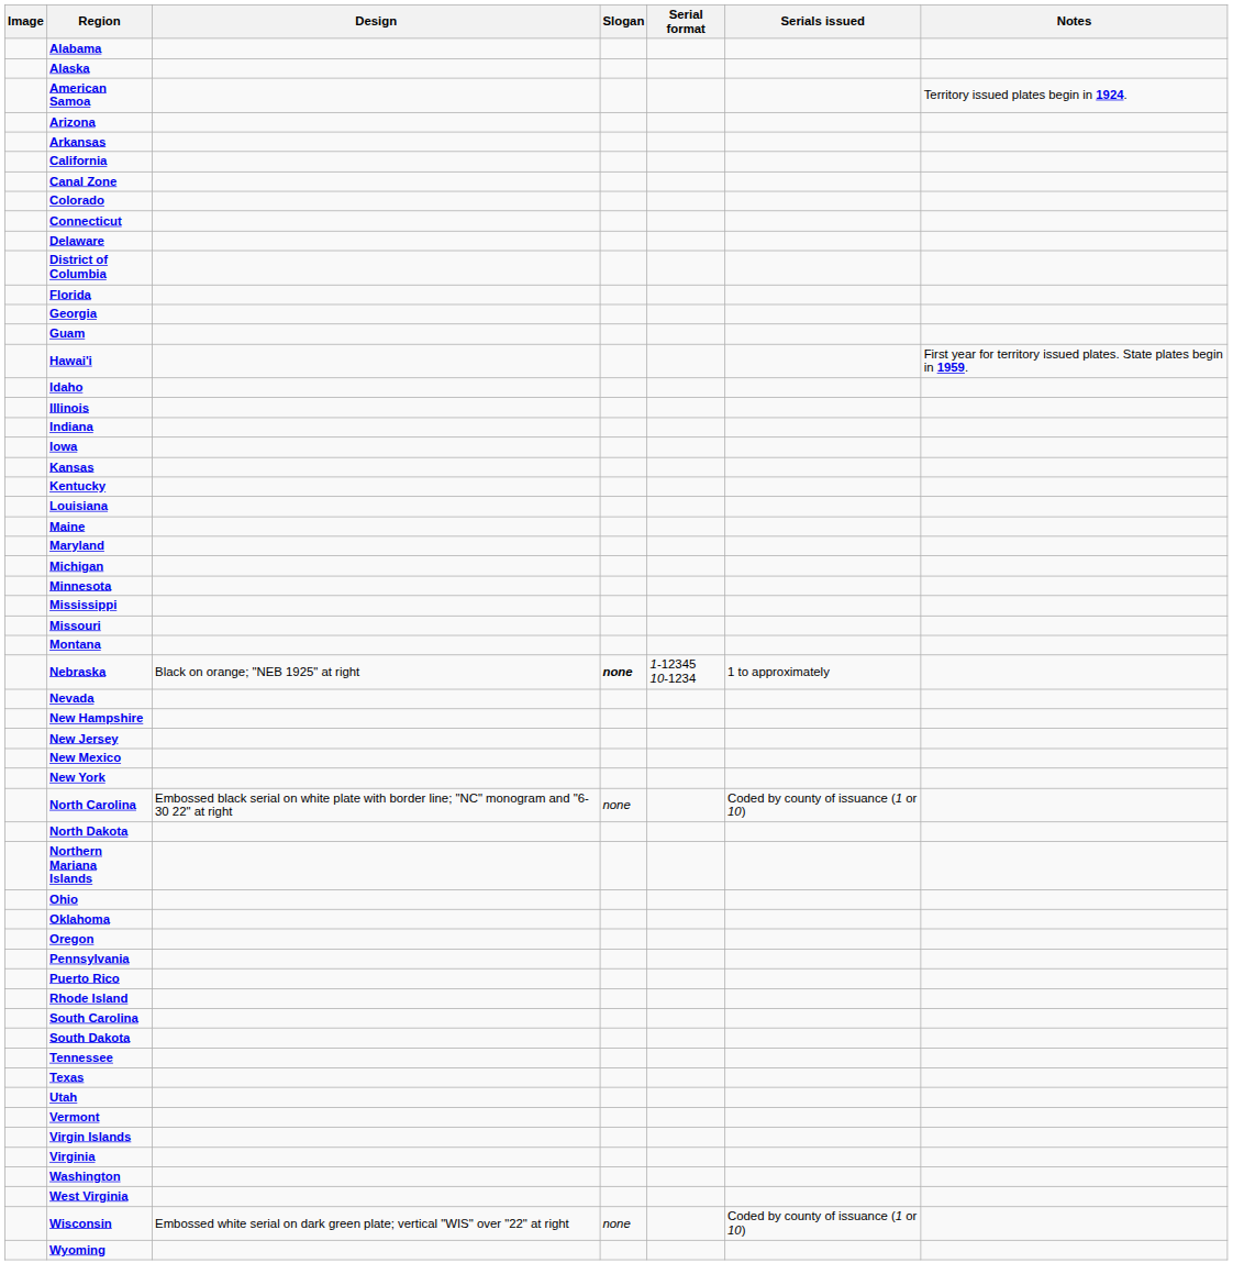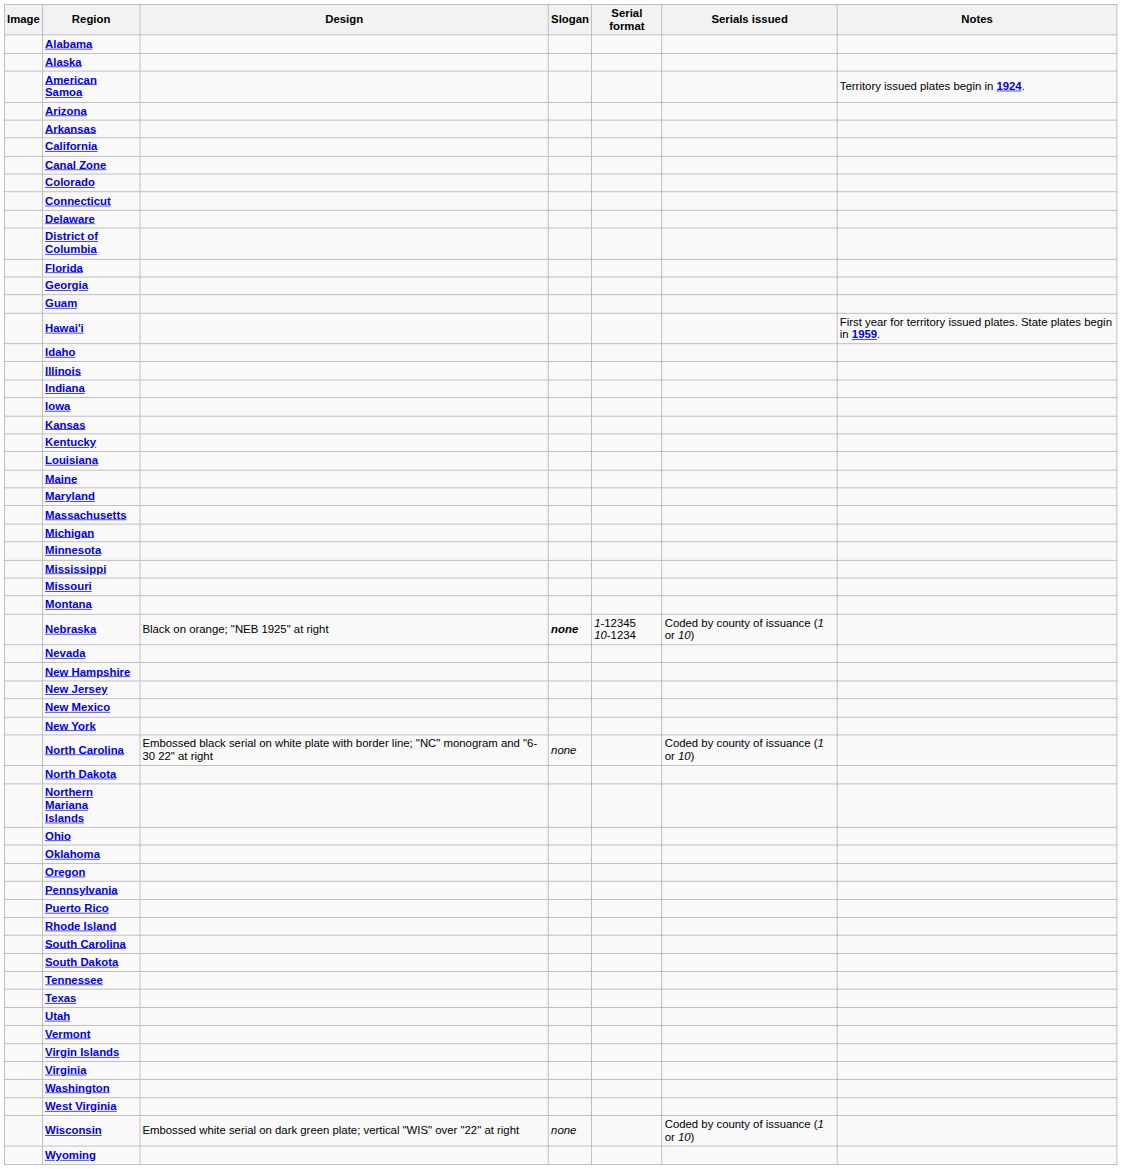+ row: Massachusetts
Nebraska | Serials issued: 1 to approximately -> Coded by county of issuance (1 or 10)
